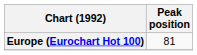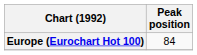Europe (Eurochart Hot 100) | Peak position: 81 -> 84
